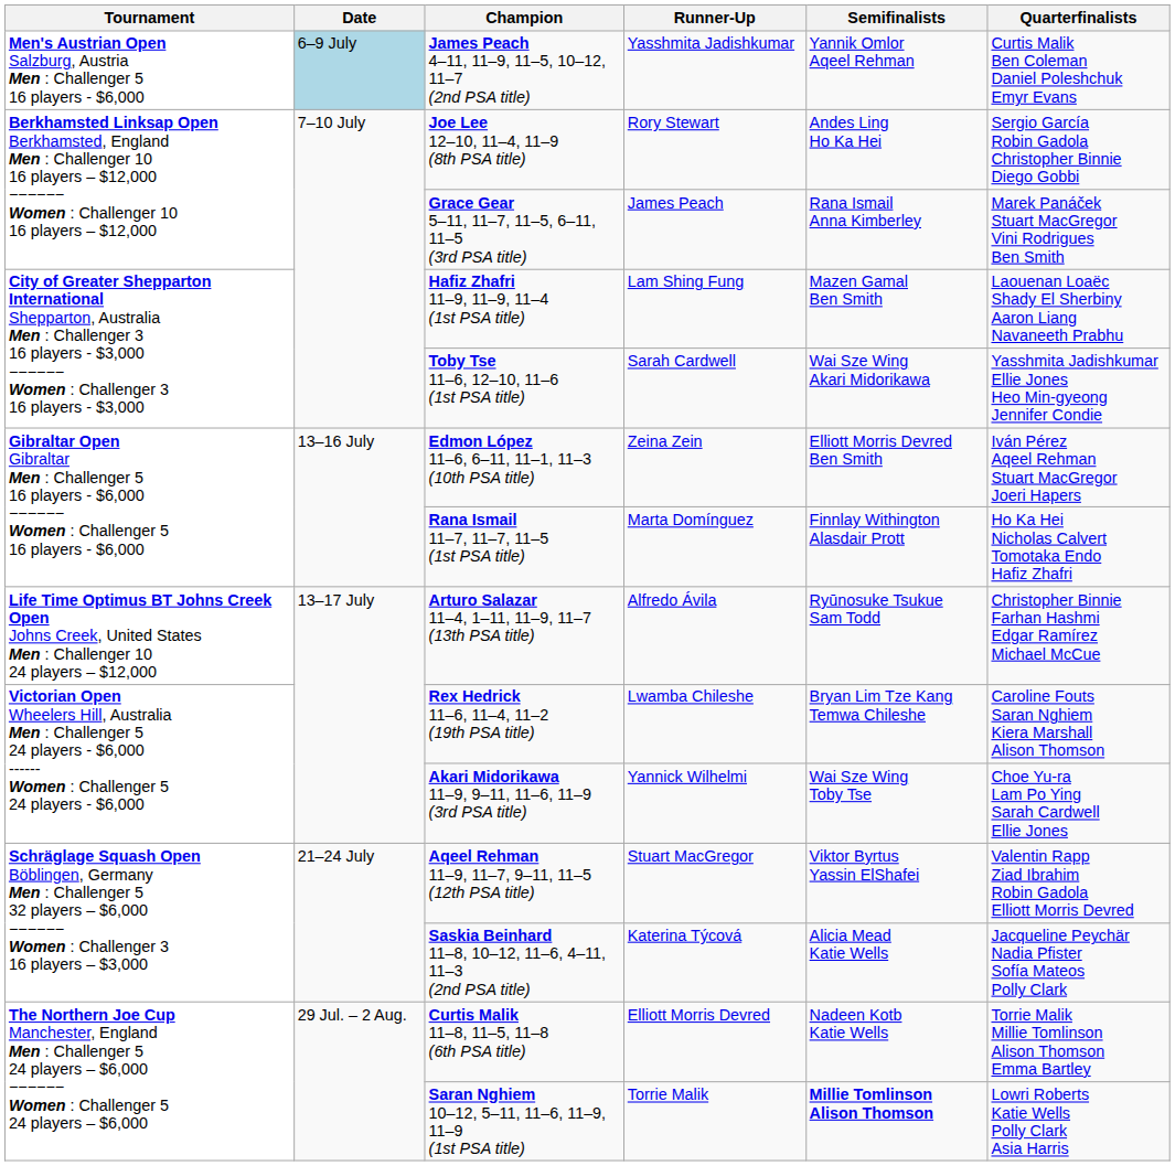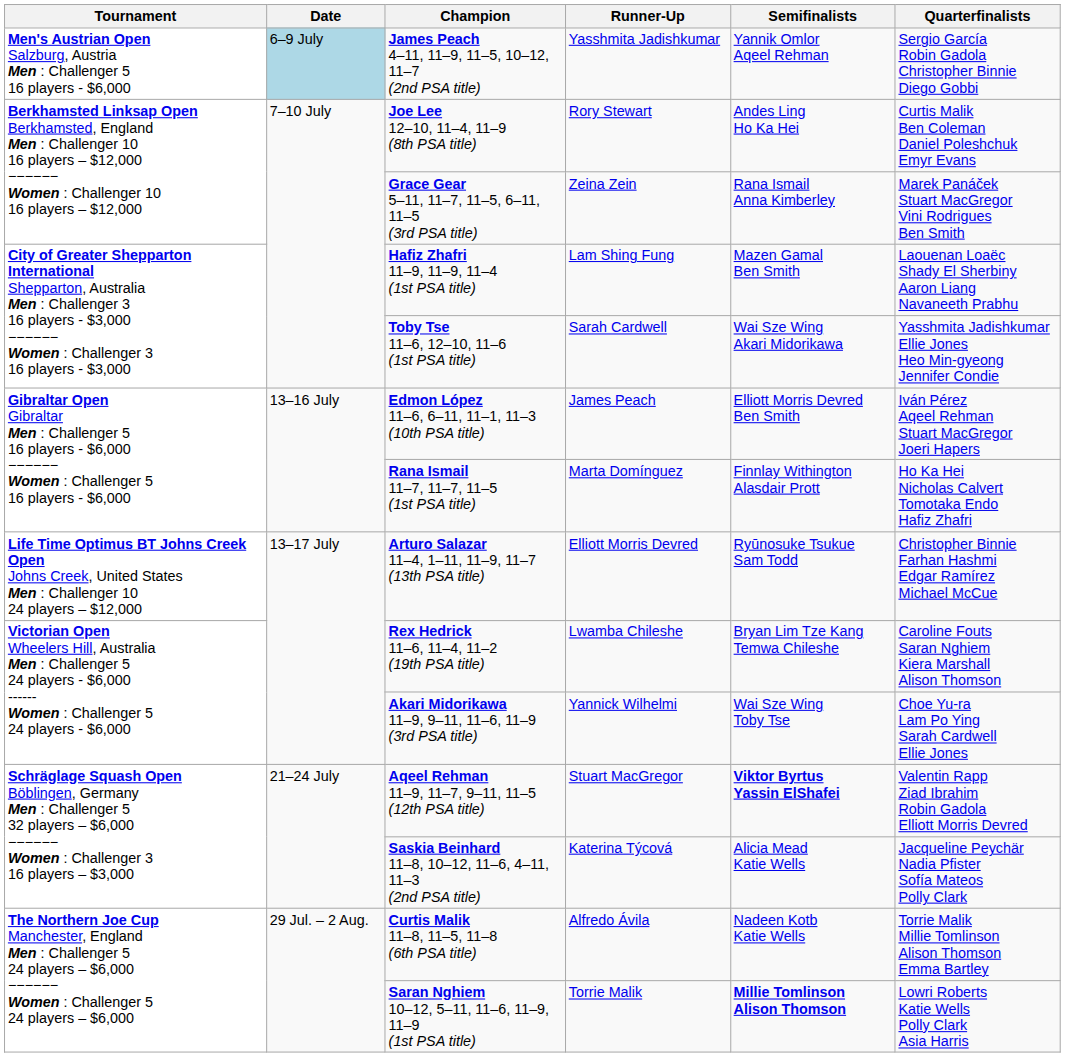James Peach 4–11, 11–9, 11–5, 10–12, 11–7 (2nd PSA title) | Quarterfinalists: Curtis Malik Ben Coleman Daniel Poleshchuk Emyr Evans -> Sergio García Robin Gadola Christopher Binnie Diego Gobbi
Joe Lee 12–10, 11–4, 11–9 (8th PSA title) | Quarterfinalists: Sergio García Robin Gadola Christopher Binnie Diego Gobbi -> Curtis Malik Ben Coleman Daniel Poleshchuk Emyr Evans
Grace Gear 5–11, 11–7, 11–5, 6–11, 11–5 (3rd PSA title) | Runner-Up: James Peach -> Zeina Zein
Edmon López 11–6, 6–11, 11–1, 11–3 (10th PSA title) | Runner-Up: Zeina Zein -> James Peach
Arturo Salazar 11–4, 1–11, 11–9, 11–7 (13th PSA title) | Runner-Up: Alfredo Ávila -> Elliott Morris Devred
Aqeel Rehman 11–9, 11–7, 9–11, 11–5 (12th PSA title) | Semifinalists: normal -> bold
Curtis Malik 11–8, 11–5, 11–8 (6th PSA title) | Runner-Up: Elliott Morris Devred -> Alfredo Ávila
